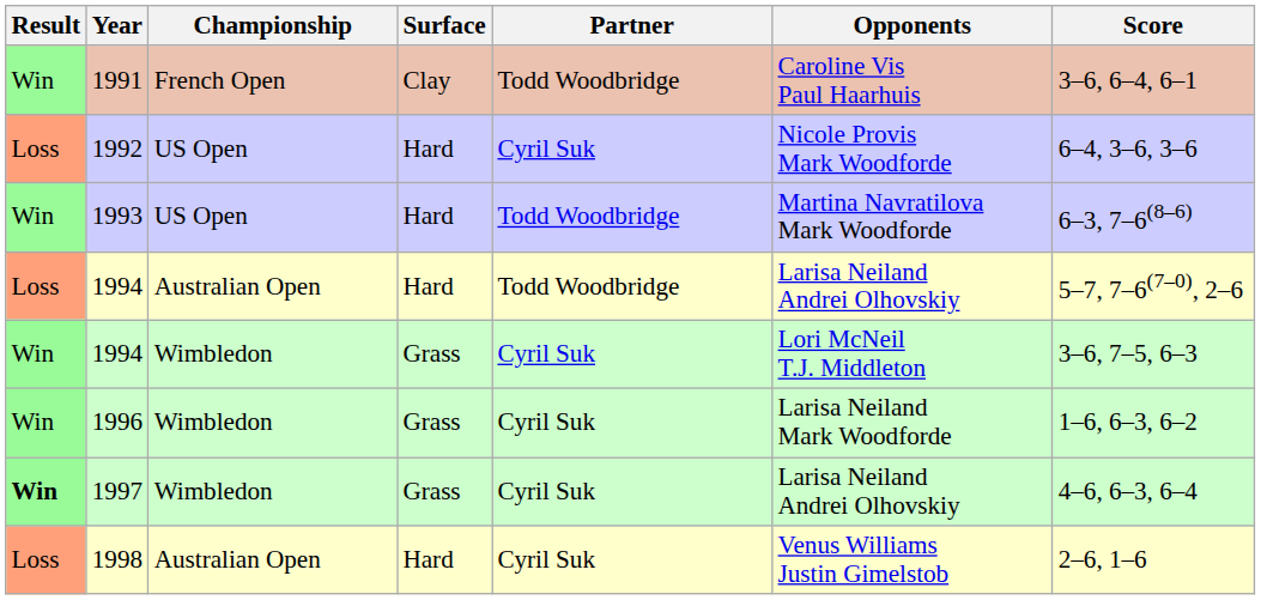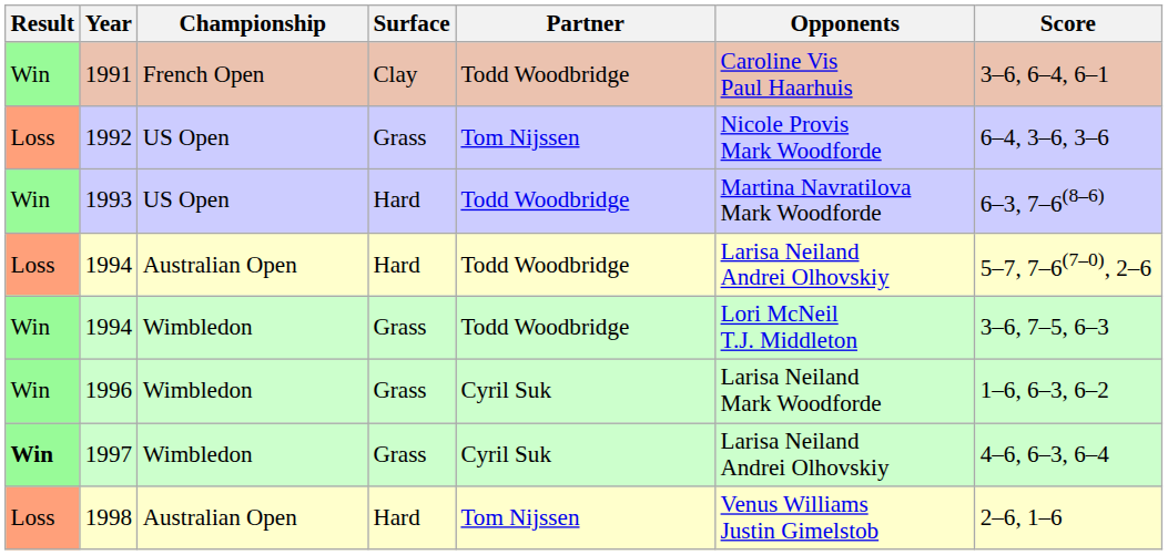1992 | Surface: Hard -> Grass
1992 | Partner: Cyril Suk -> Tom Nijssen
1994 / Wimbledon | Partner: Cyril Suk -> Todd Woodbridge
1998 | Partner: Cyril Suk -> Tom Nijssen
